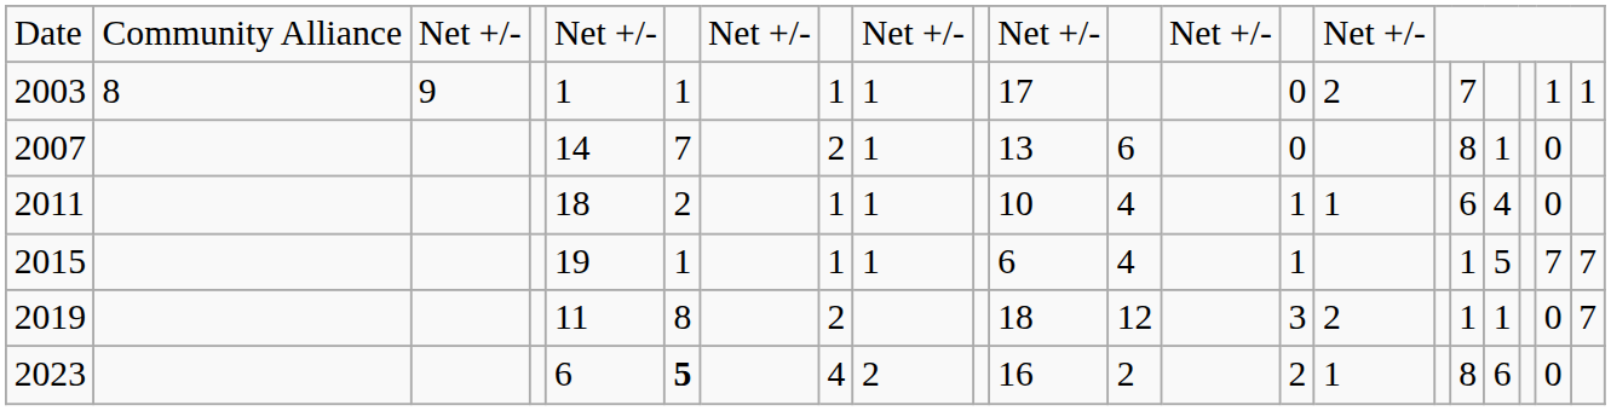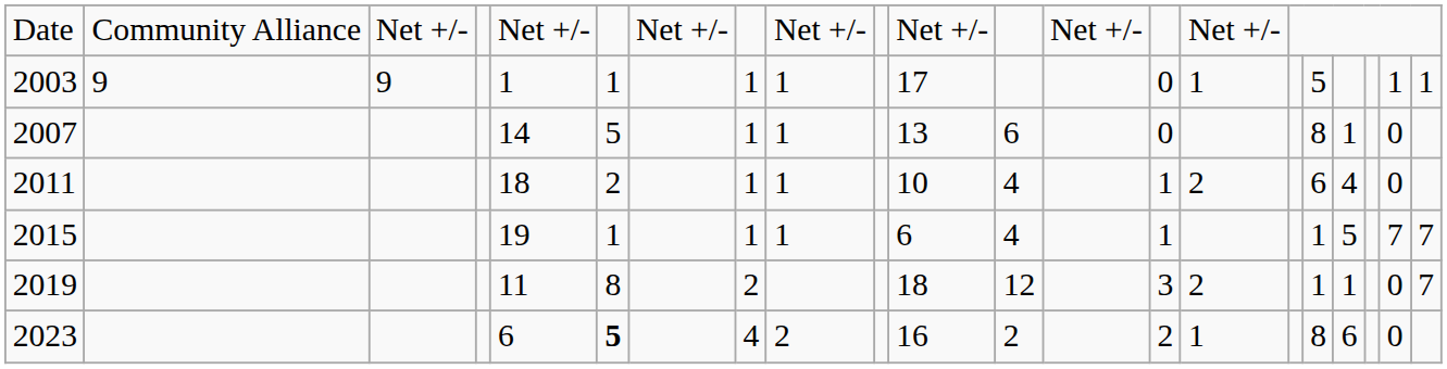2003 | column 2: 8 -> 9
2003 | column 15: 2 -> 1
2003 | column 17: 7 -> 5
2007 | column 6: 7 -> 5
2007 | column 8: 2 -> 1
2011 | column 15: 1 -> 2
